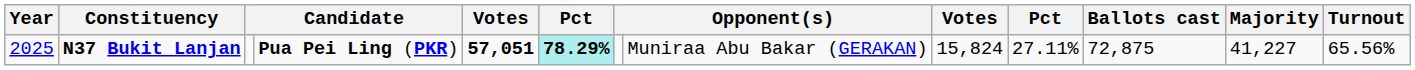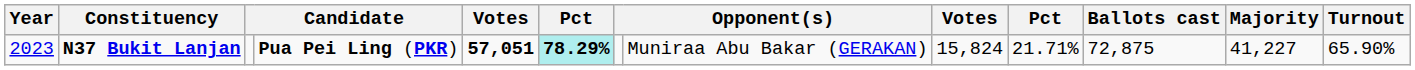N37 Bukit Lanjan | Year: 2025 -> 2023
N37 Bukit Lanjan | column 10: 27.11% -> 21.71%
N37 Bukit Lanjan | Turnout: 65.56% -> 65.90%
